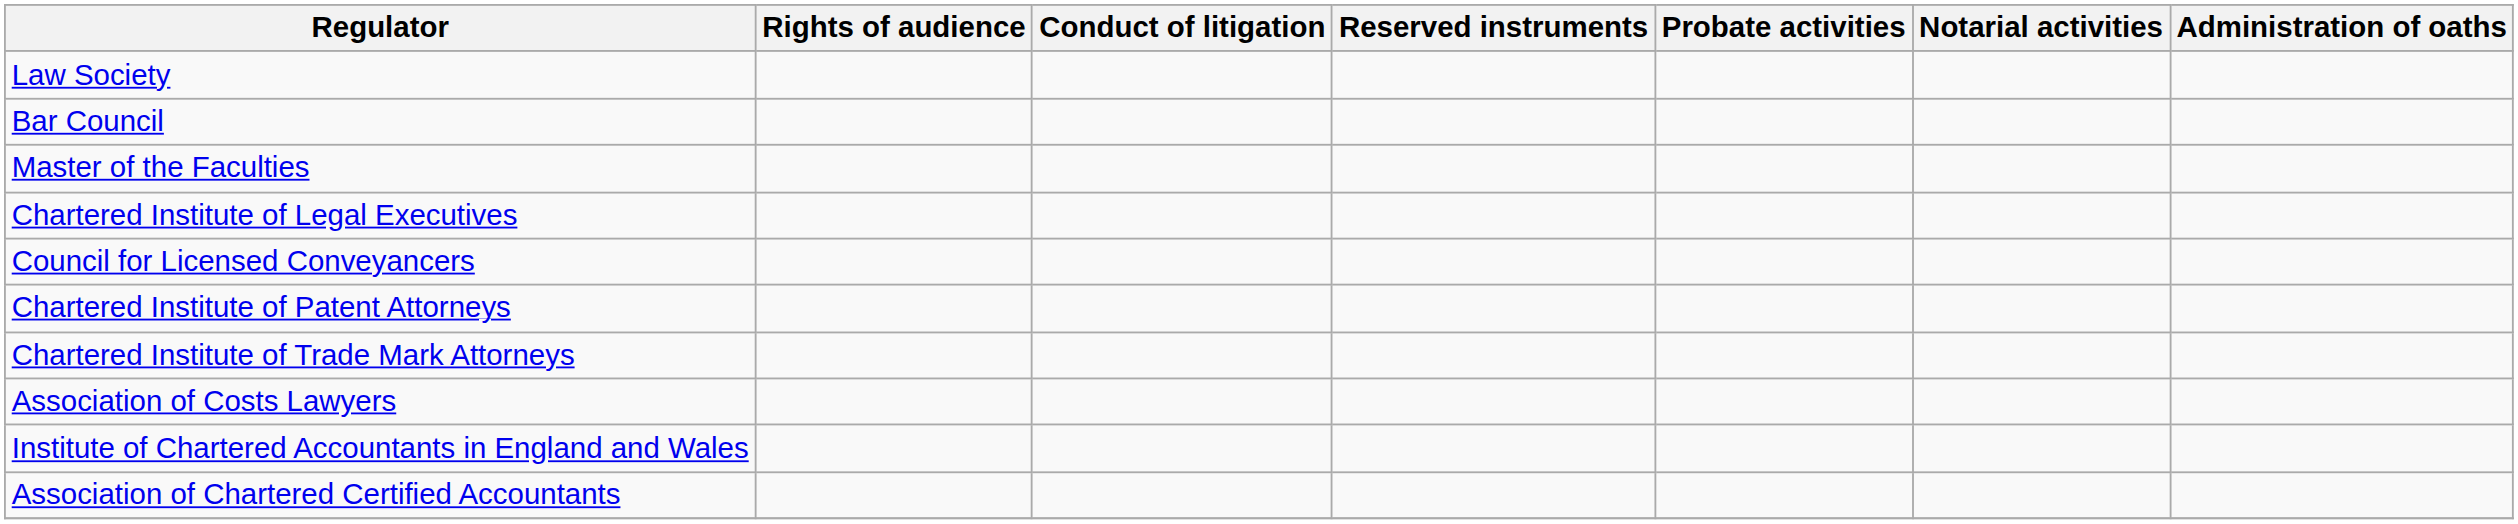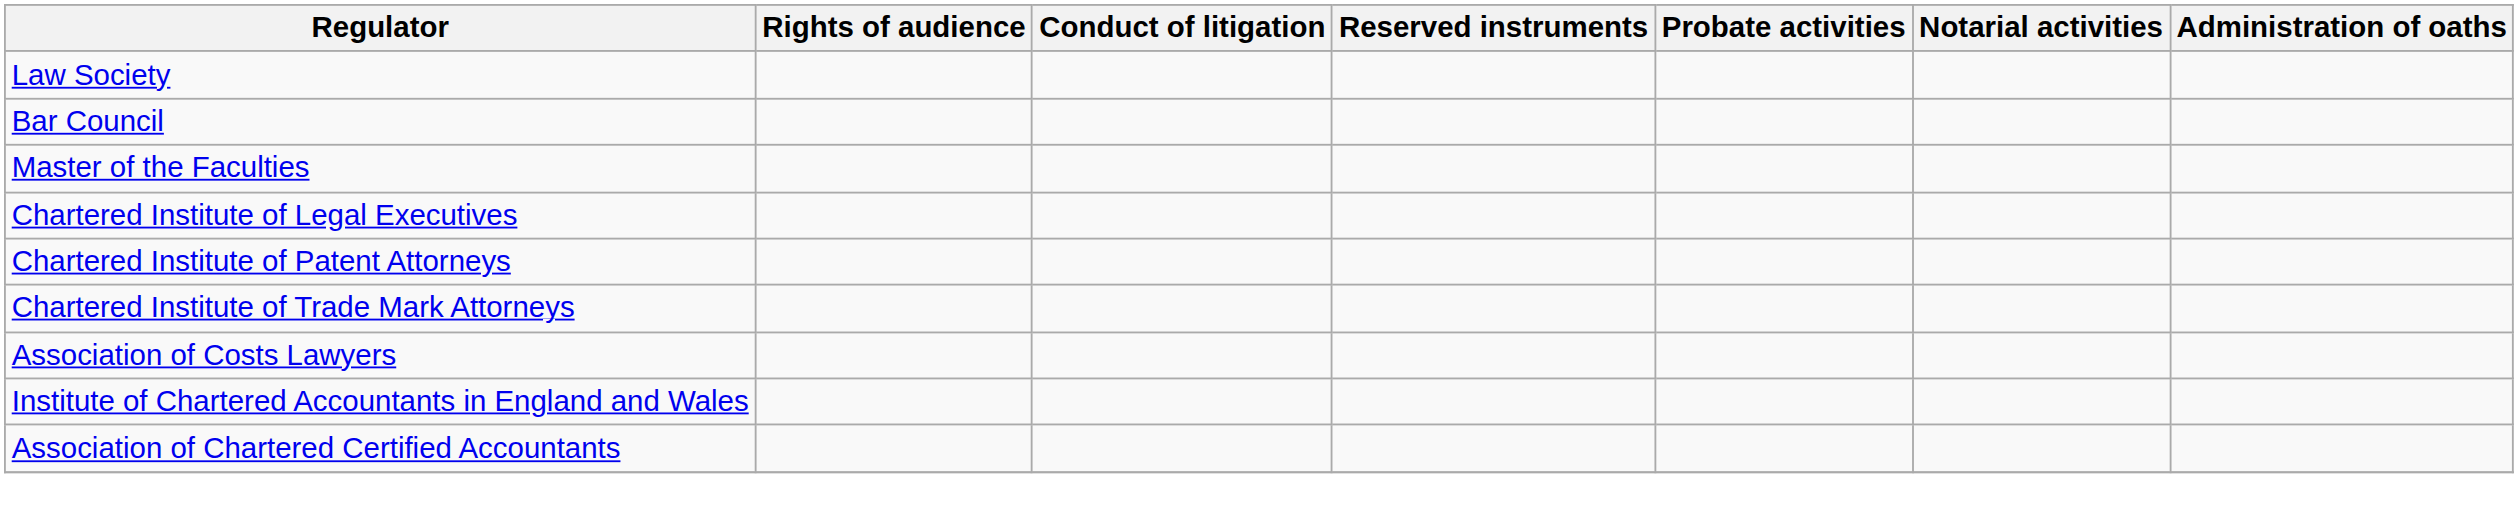- row: Council for Licensed Conveyancers
